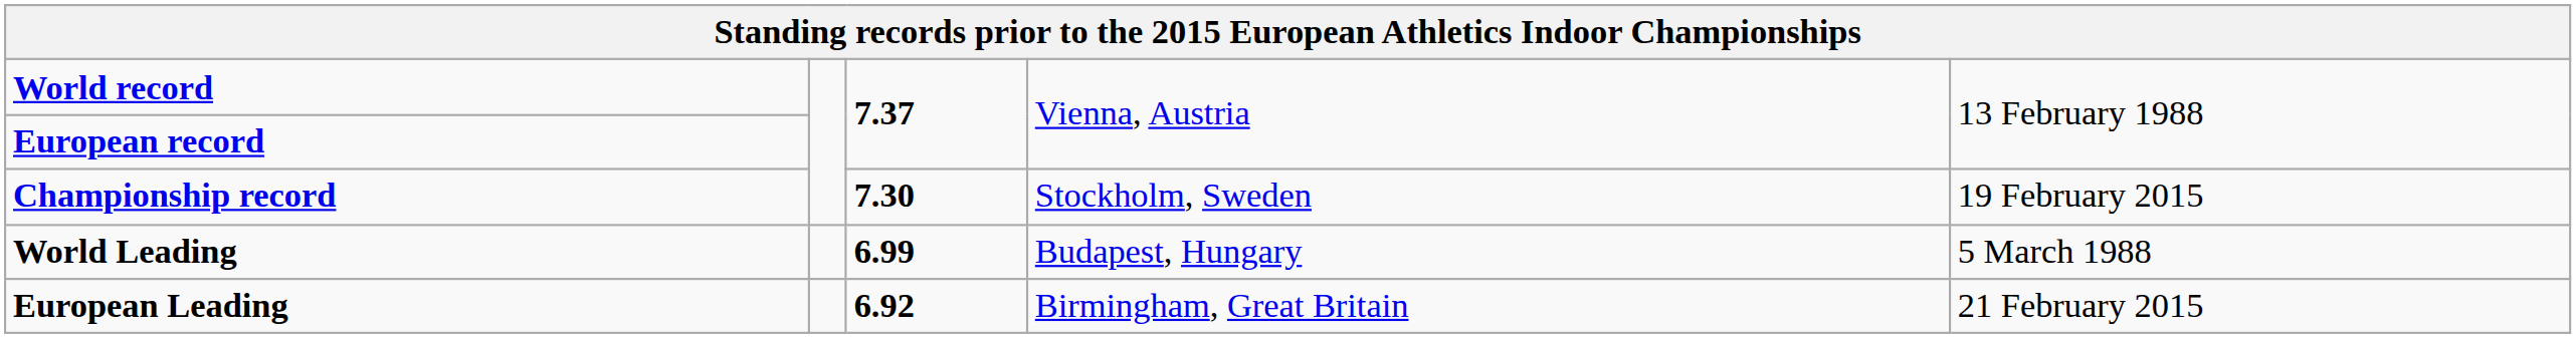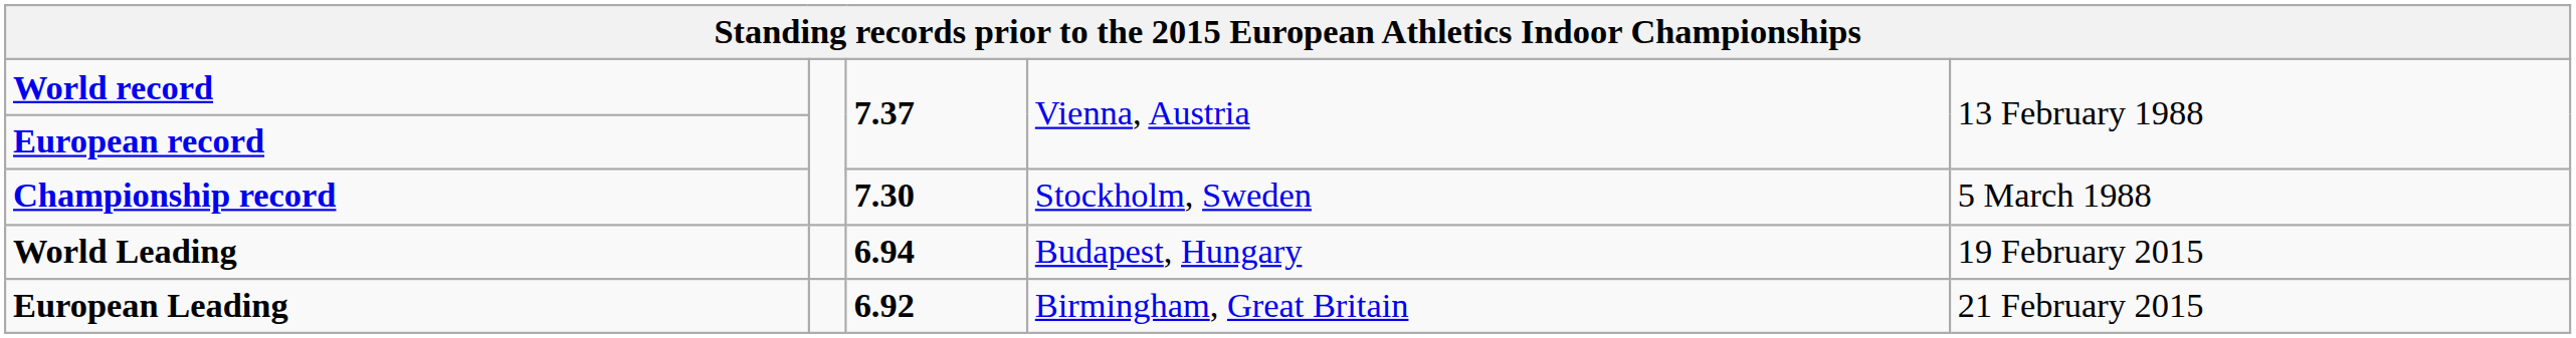Championship record | column 5: 19 February 2015 -> 5 March 1988
World Leading | column 3: 6.99 -> 6.94
World Leading | column 5: 5 March 1988 -> 19 February 2015
